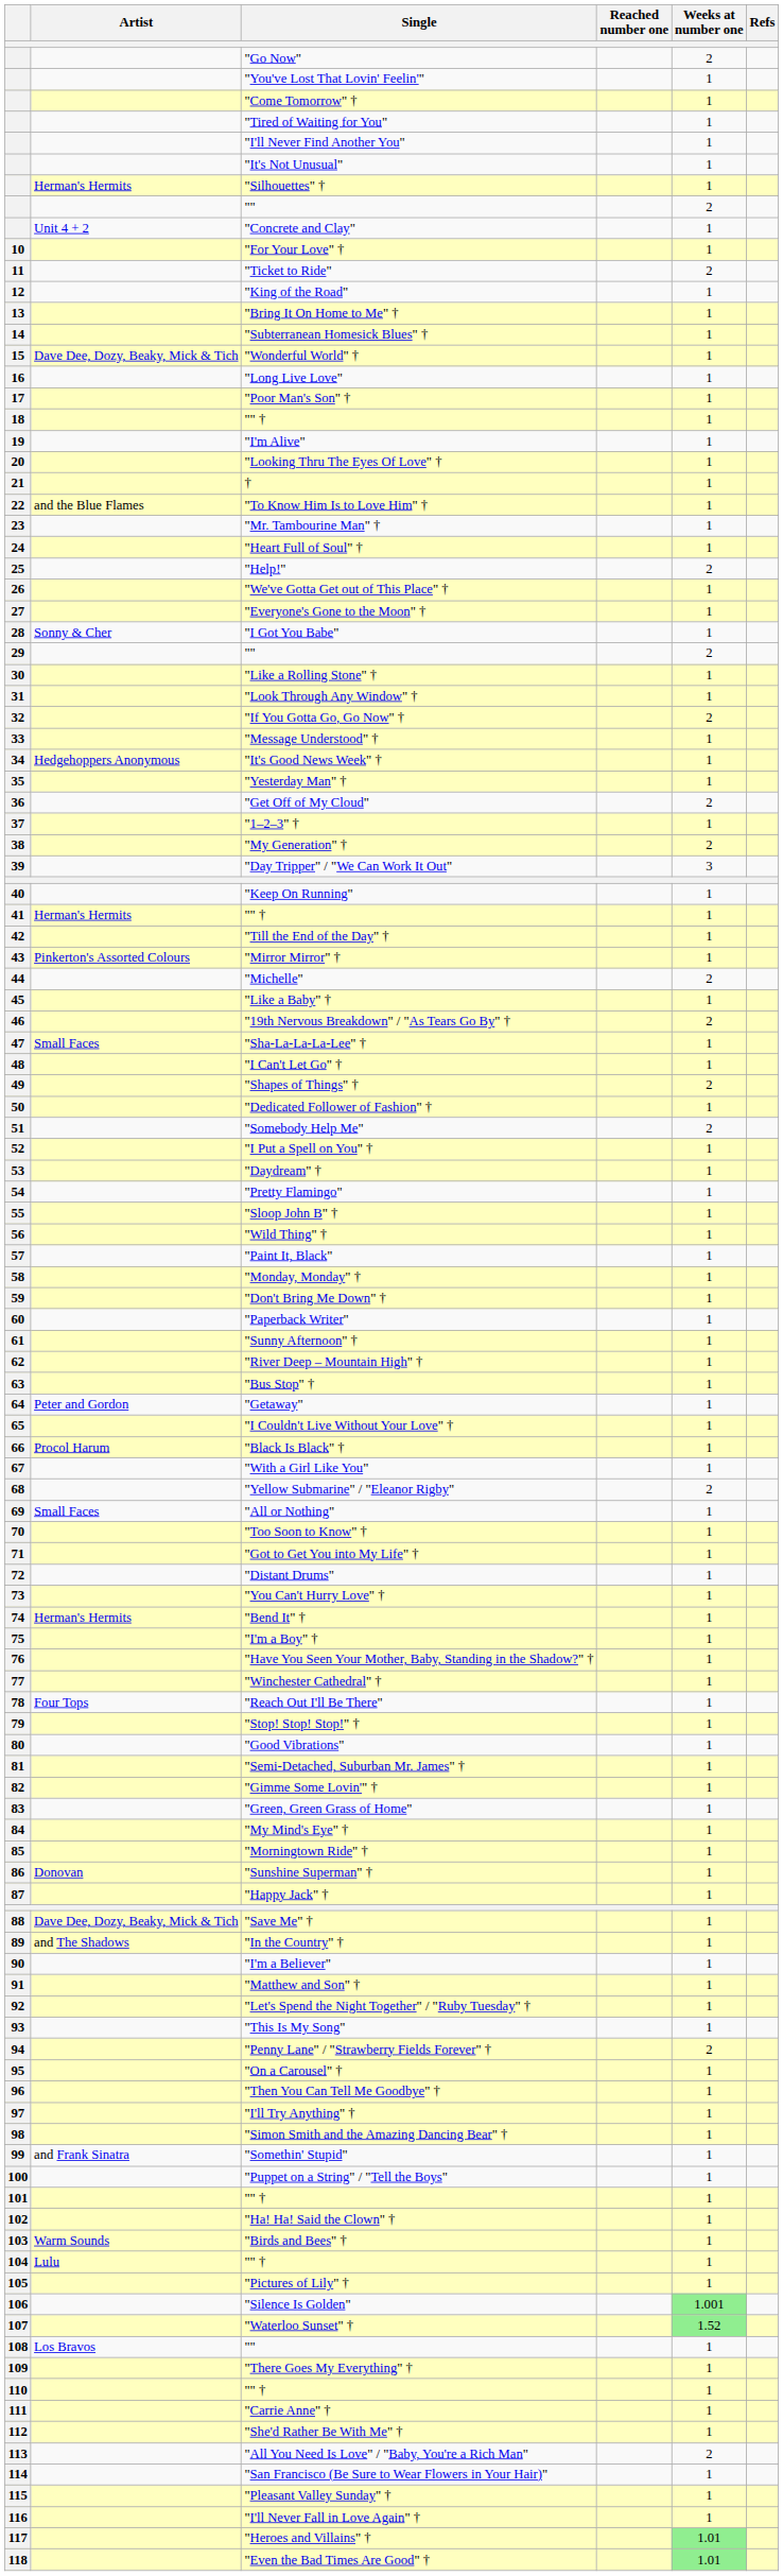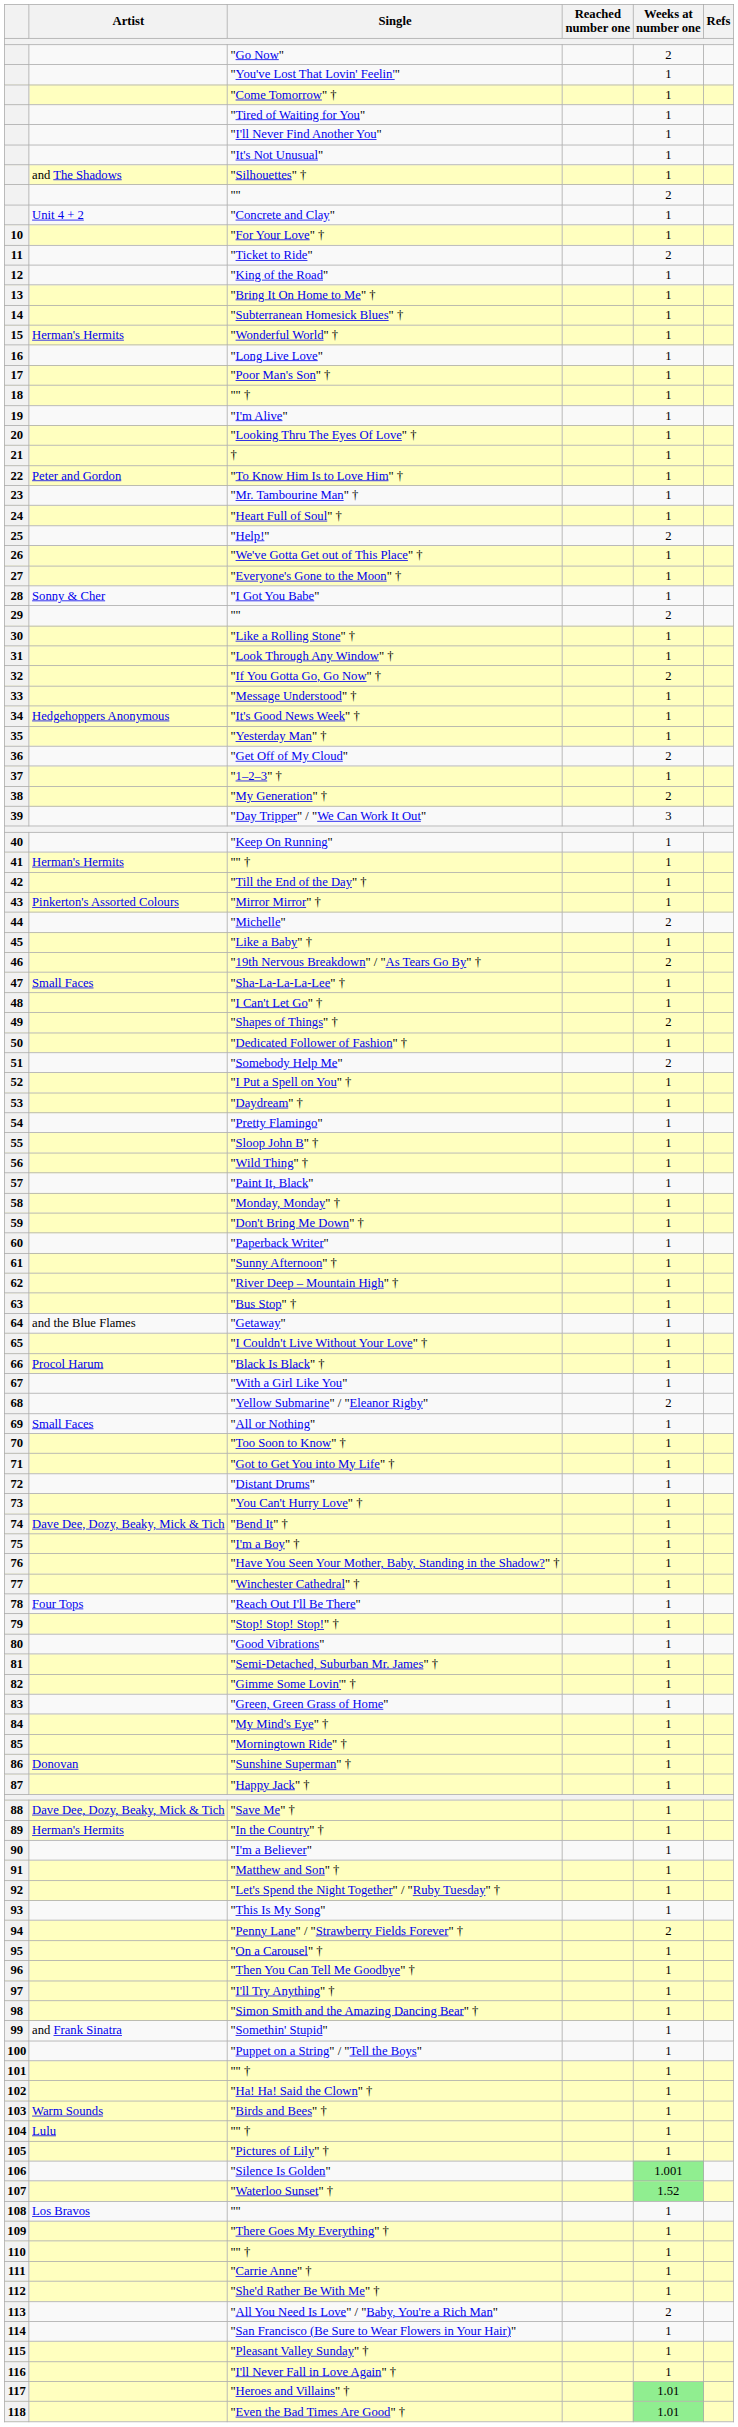"Silhouettes" † | Artist: Herman's Hermits -> and The Shadows
"Wonderful World" † | Artist: Dave Dee, Dozy, Beaky, Mick & Tich -> Herman's Hermits
"To Know Him Is to Love Him" † | Artist: and the Blue Flames -> Peter and Gordon
"Getaway" | Artist: Peter and Gordon -> and the Blue Flames
"Bend It" † | Artist: Herman's Hermits -> Dave Dee, Dozy, Beaky, Mick & Tich
"In the Country" † | Artist: and The Shadows -> Herman's Hermits
